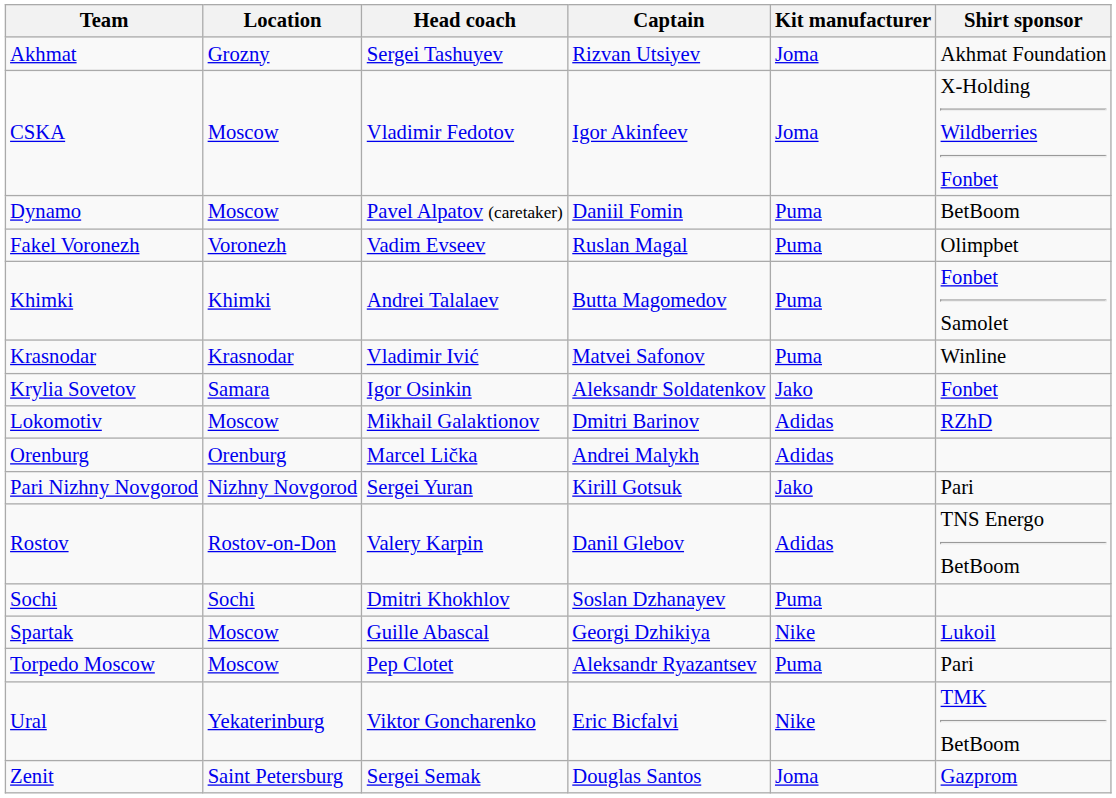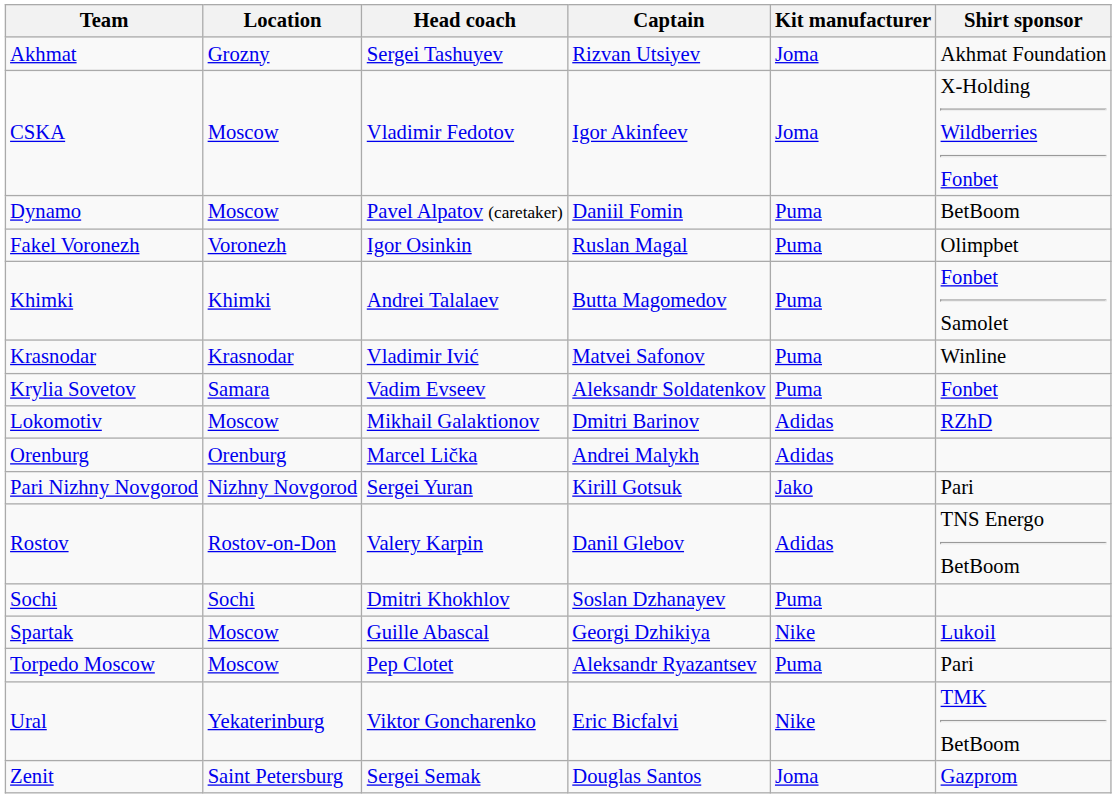Fakel Voronezh | Head coach: Vadim Evseev -> Igor Osinkin
Krylia Sovetov | Head coach: Igor Osinkin -> Vadim Evseev
Krylia Sovetov | Kit manufacturer: Jako -> Puma
